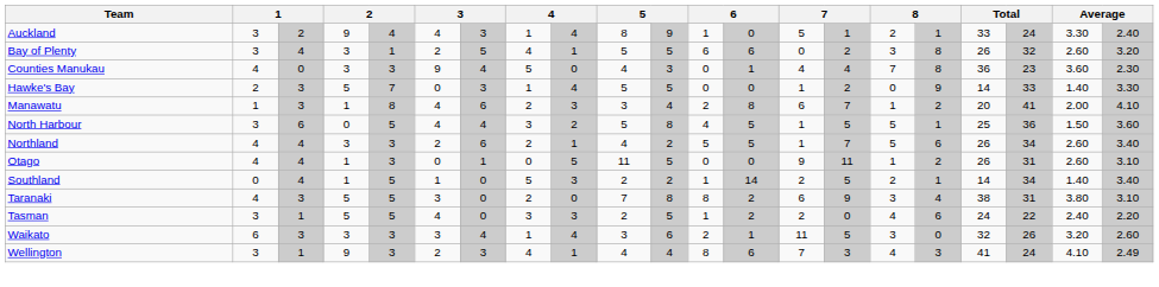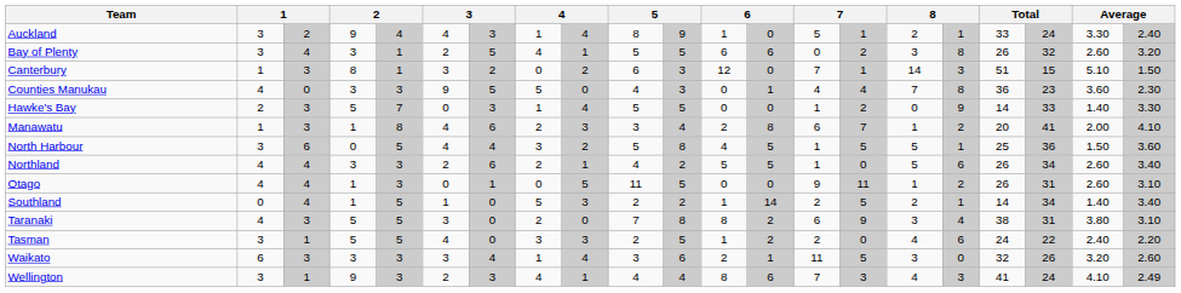+ row: Canterbury | 1 | 3 | 8 | 1 | 3 | 2 | 0 | 2 | 6 | 3 | 12 | 0 | 7 | 1 | 14 | 3 | 51 | 15 | 5.10 | 1.50
Counties Manukau | column 7: 4 -> 5
Northland | column 15: 7 -> 0
